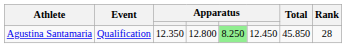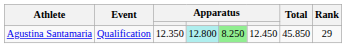Agustina Santamaria | column 4: no background -> paleturquoise background
Agustina Santamaria | Rank: 28 -> 29
